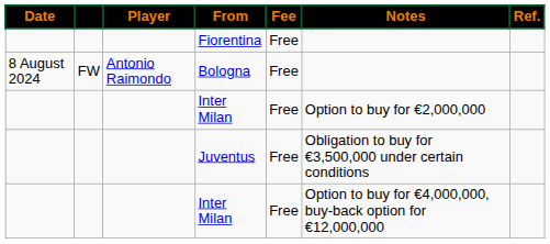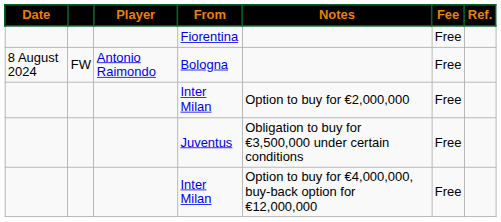columns swapped: Fee <-> Notes
